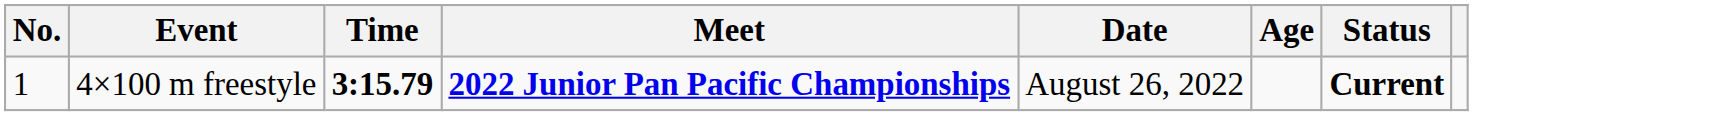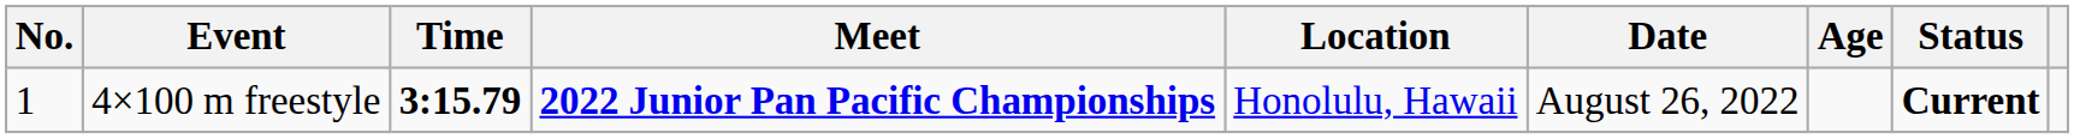+ column: Location | Honolulu, Hawaii
